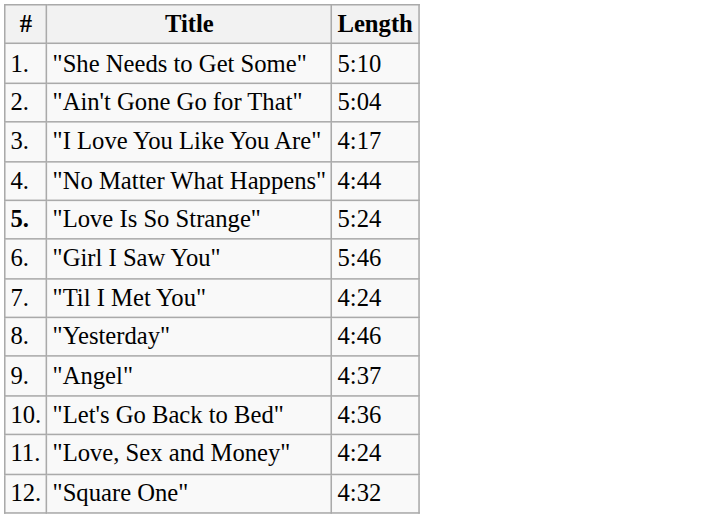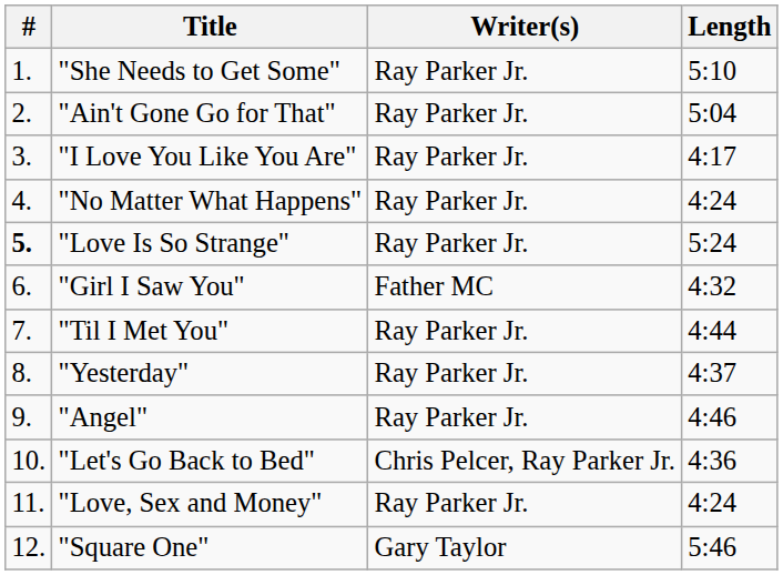+ column: Writer(s) | Ray Parker Jr. | Ray Parker Jr. | Ray Parker Jr. | Ray Parker Jr. | Ray Parker Jr. | Father MC | Ray Parker Jr. | Ray Parker Jr. | Ray Parker Jr. | Chris Pelcer, Ray Parker Jr. | Ray Parker Jr. | Gary Taylor
"No Matter What Happens" | Length: 4:44 -> 4:24
"Girl I Saw You" | Length: 5:46 -> 4:32
"Til I Met You" | Length: 4:24 -> 4:44
"Yesterday" | Length: 4:46 -> 4:37
"Angel" | Length: 4:37 -> 4:46
"Square One" | Length: 4:32 -> 5:46
